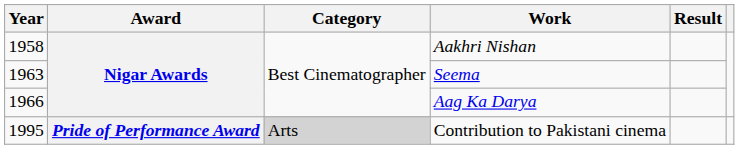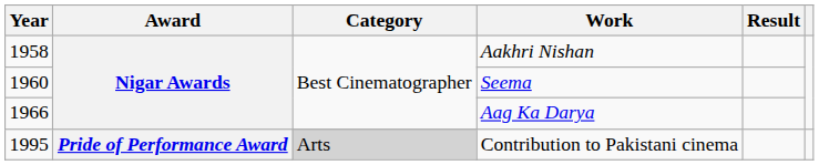Seema | Year: 1963 -> 1960
